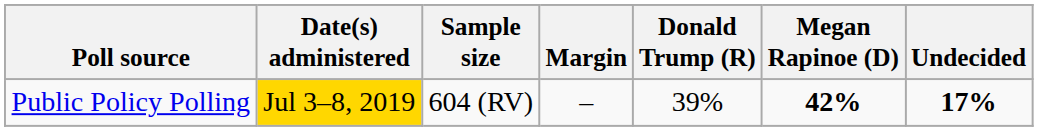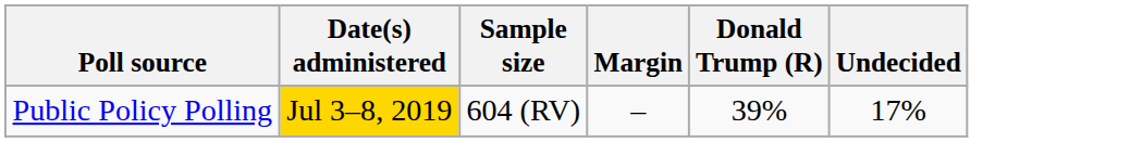- column: Megan Rapinoe (D) | 42%
Public Policy Polling | Undecided: bold -> normal
